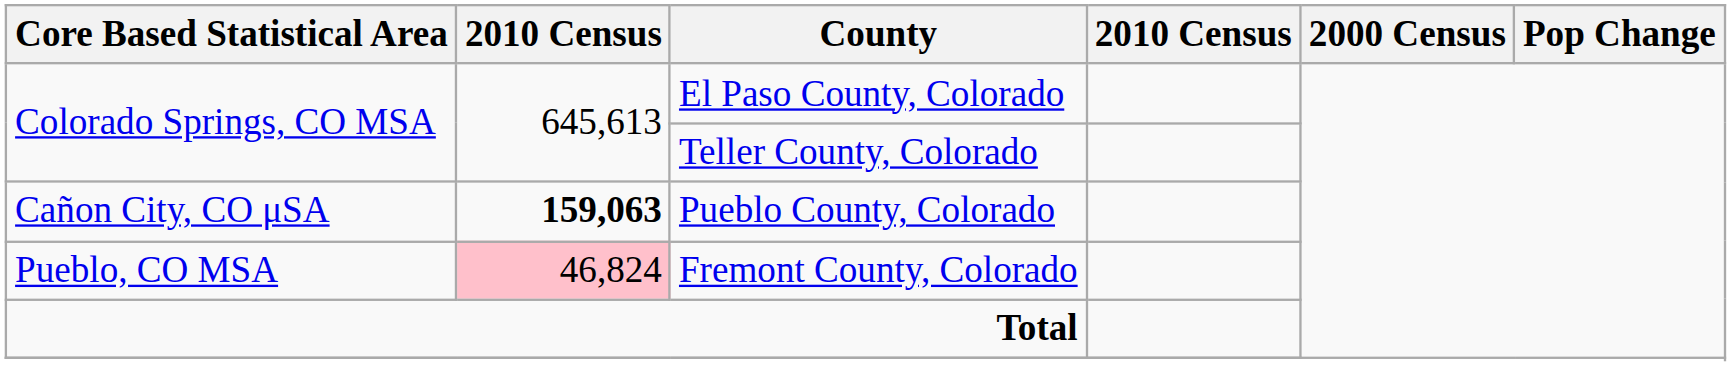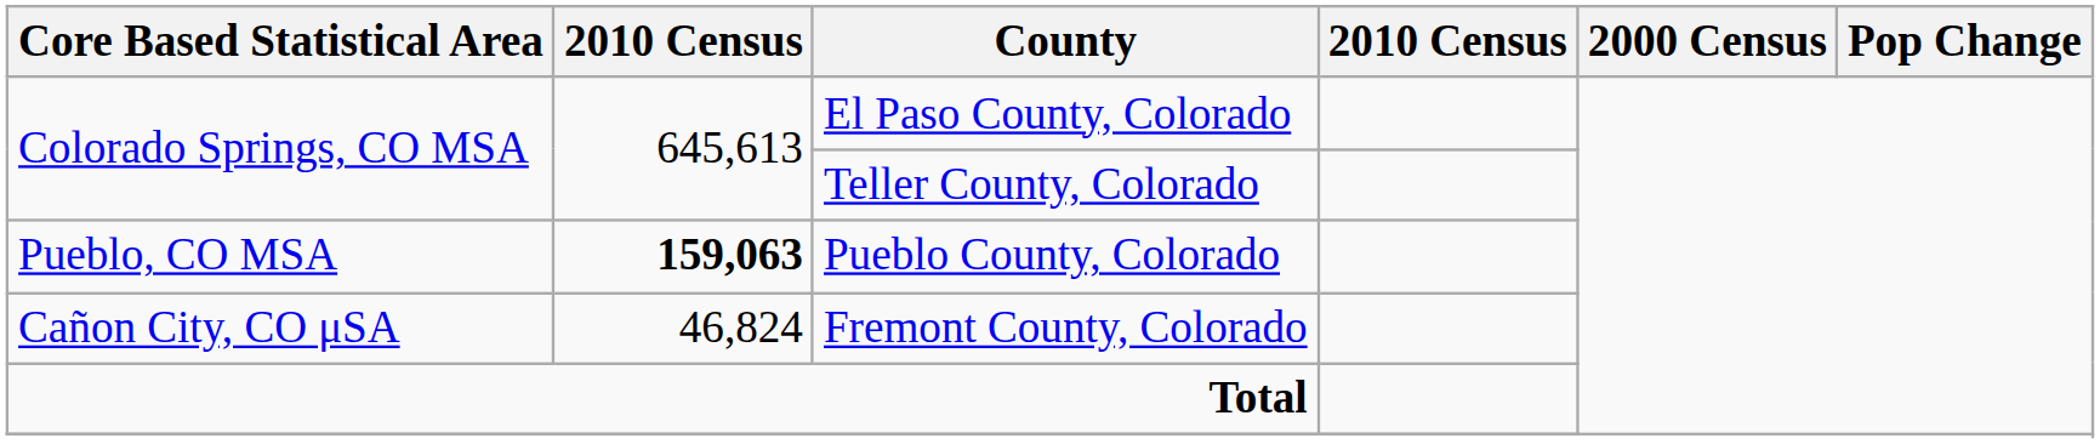Pueblo County, Colorado | Core Based Statistical Area: Cañon City, CO μSA -> Pueblo, CO MSA
Fremont County, Colorado | Core Based Statistical Area: Pueblo, CO MSA -> Cañon City, CO μSA
Fremont County, Colorado | column 2: pink background -> no background
